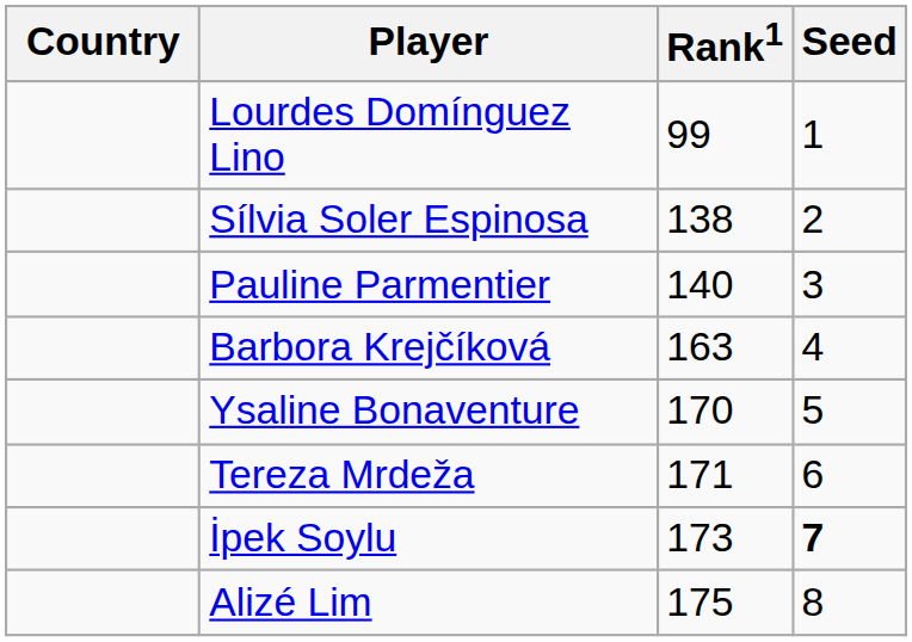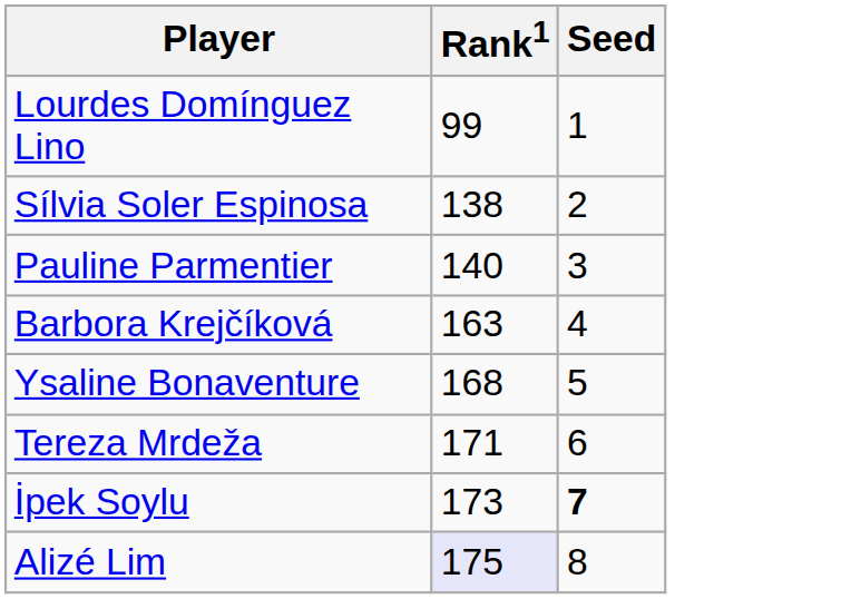- column: Country
Ysaline Bonaventure | Rank1: 170 -> 168
Alizé Lim | Rank1: no background -> lavender background
